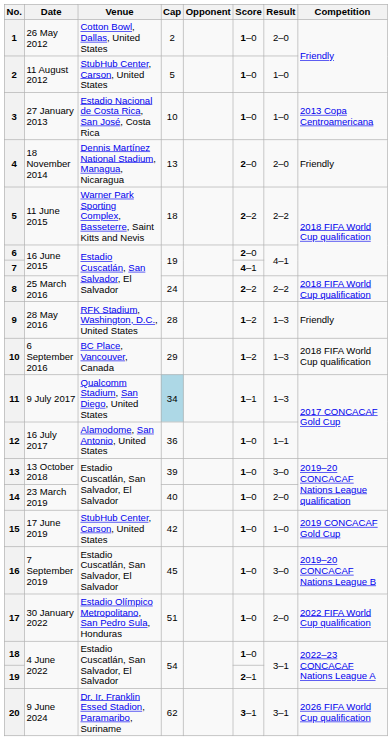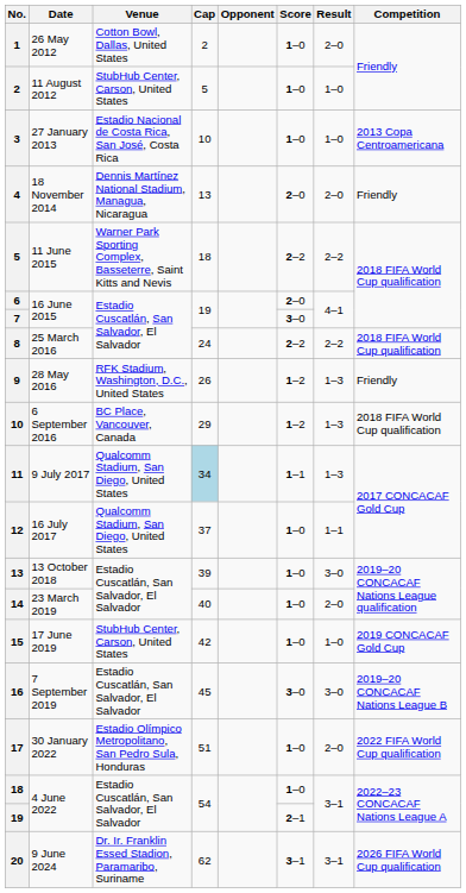7 / 16 June 2015 | Score: 4–1 -> 3–0
28 May 2016 | Cap: 28 -> 26
16 July 2017 | Venue: Alamodome, San Antonio, United States -> Qualcomm Stadium, San Diego, United States
16 July 2017 | Cap: 36 -> 37
7 September 2019 | Score: 1–0 -> 3–0
